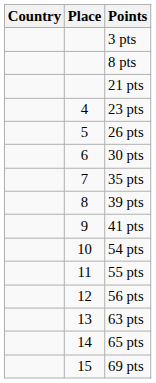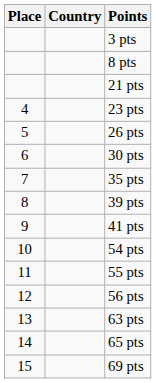columns swapped: Place <-> Country
